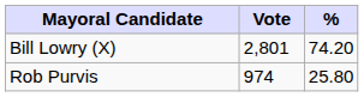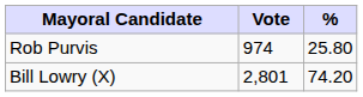rows swapped: Bill Lowry (X) <-> Rob Purvis
